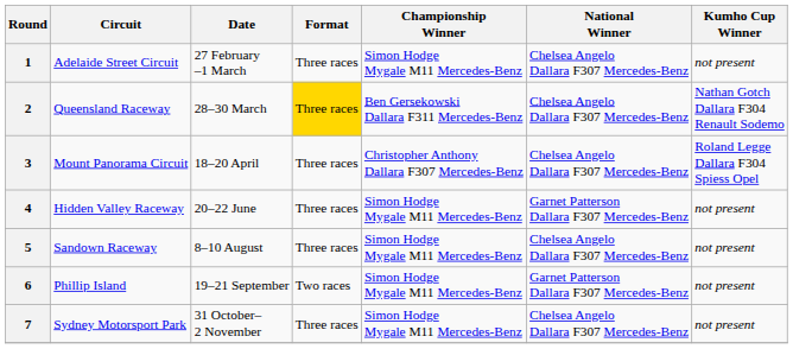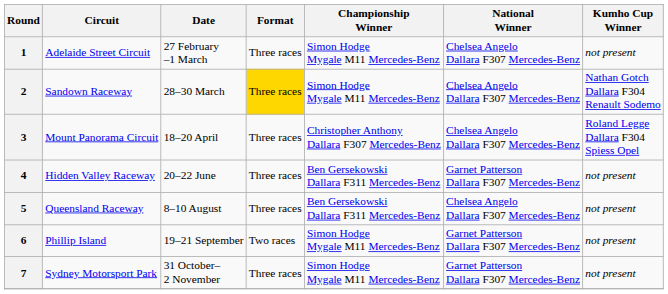2 | Circuit: Queensland Raceway -> Sandown Raceway
2 | Championship Winner: Ben Gersekowski Dallara F311 Mercedes-Benz -> Simon Hodge Mygale M11 Mercedes-Benz
4 | Championship Winner: Simon Hodge Mygale M11 Mercedes-Benz -> Ben Gersekowski Dallara F311 Mercedes-Benz
5 | Circuit: Sandown Raceway -> Queensland Raceway
5 | Championship Winner: Simon Hodge Mygale M11 Mercedes-Benz -> Ben Gersekowski Dallara F311 Mercedes-Benz
7 | National Winner: Chelsea Angelo Dallara F307 Mercedes-Benz -> Garnet Patterson Dallara F307 Mercedes-Benz
